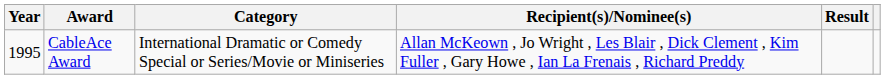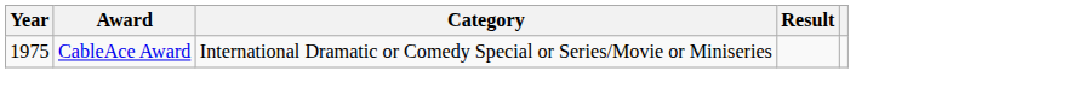- column: Recipient(s)/Nominee(s) | Allan McKeown , Jo Wright , Les Blair , Dick Clement , Kim Fuller , Gary Howe , Ian La Frenais , Richard Preddy
CableAce Award | Year: 1995 -> 1975
